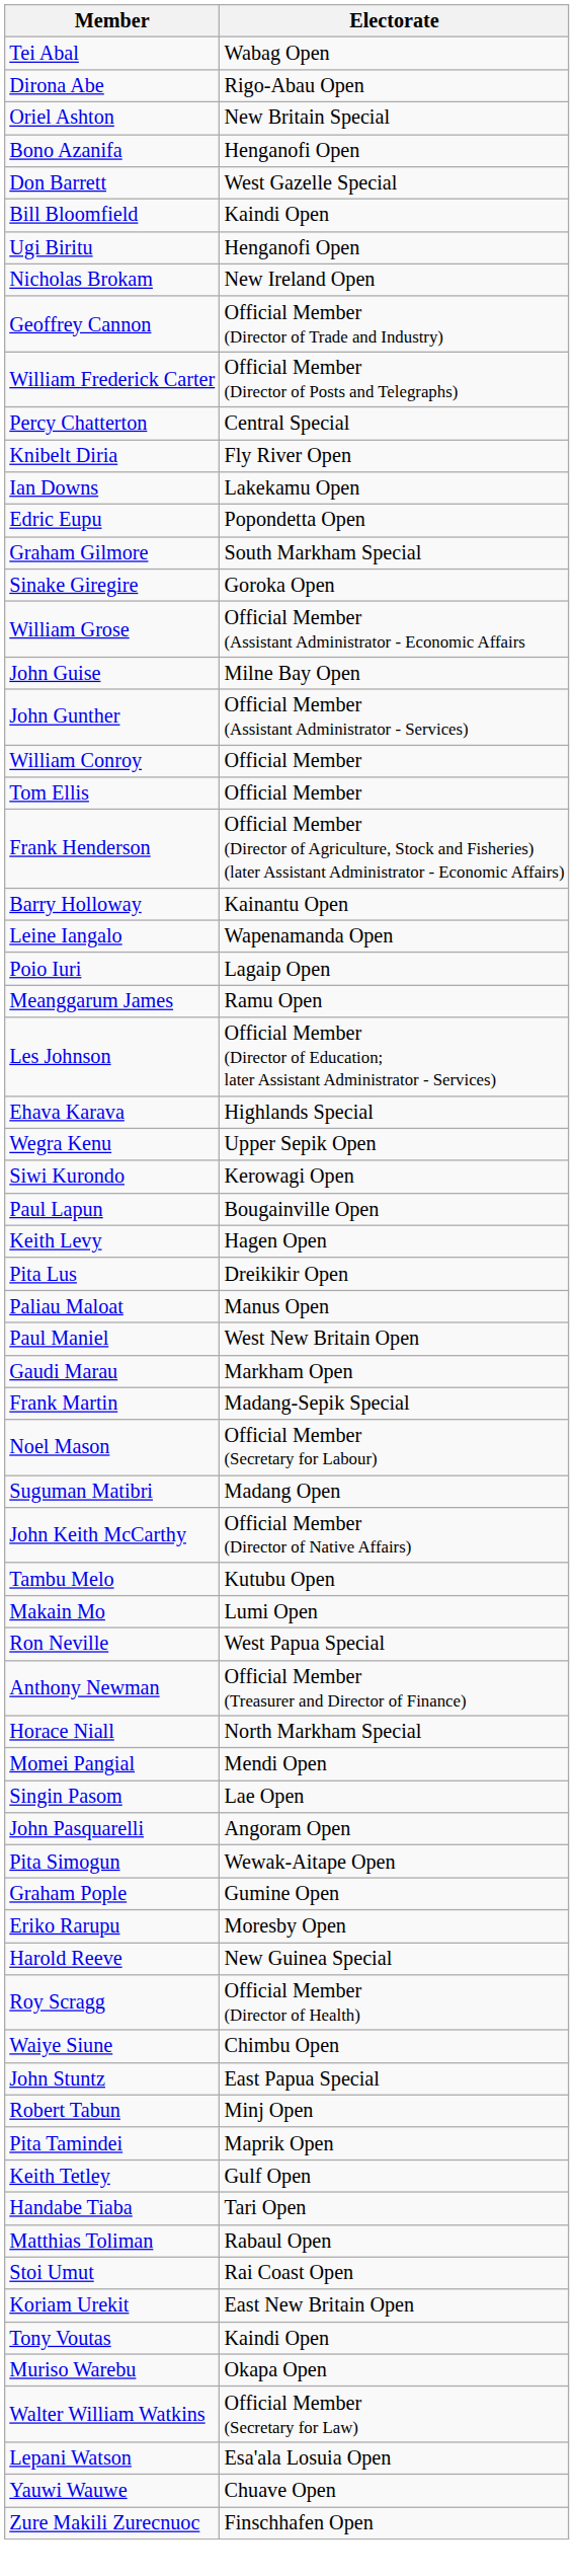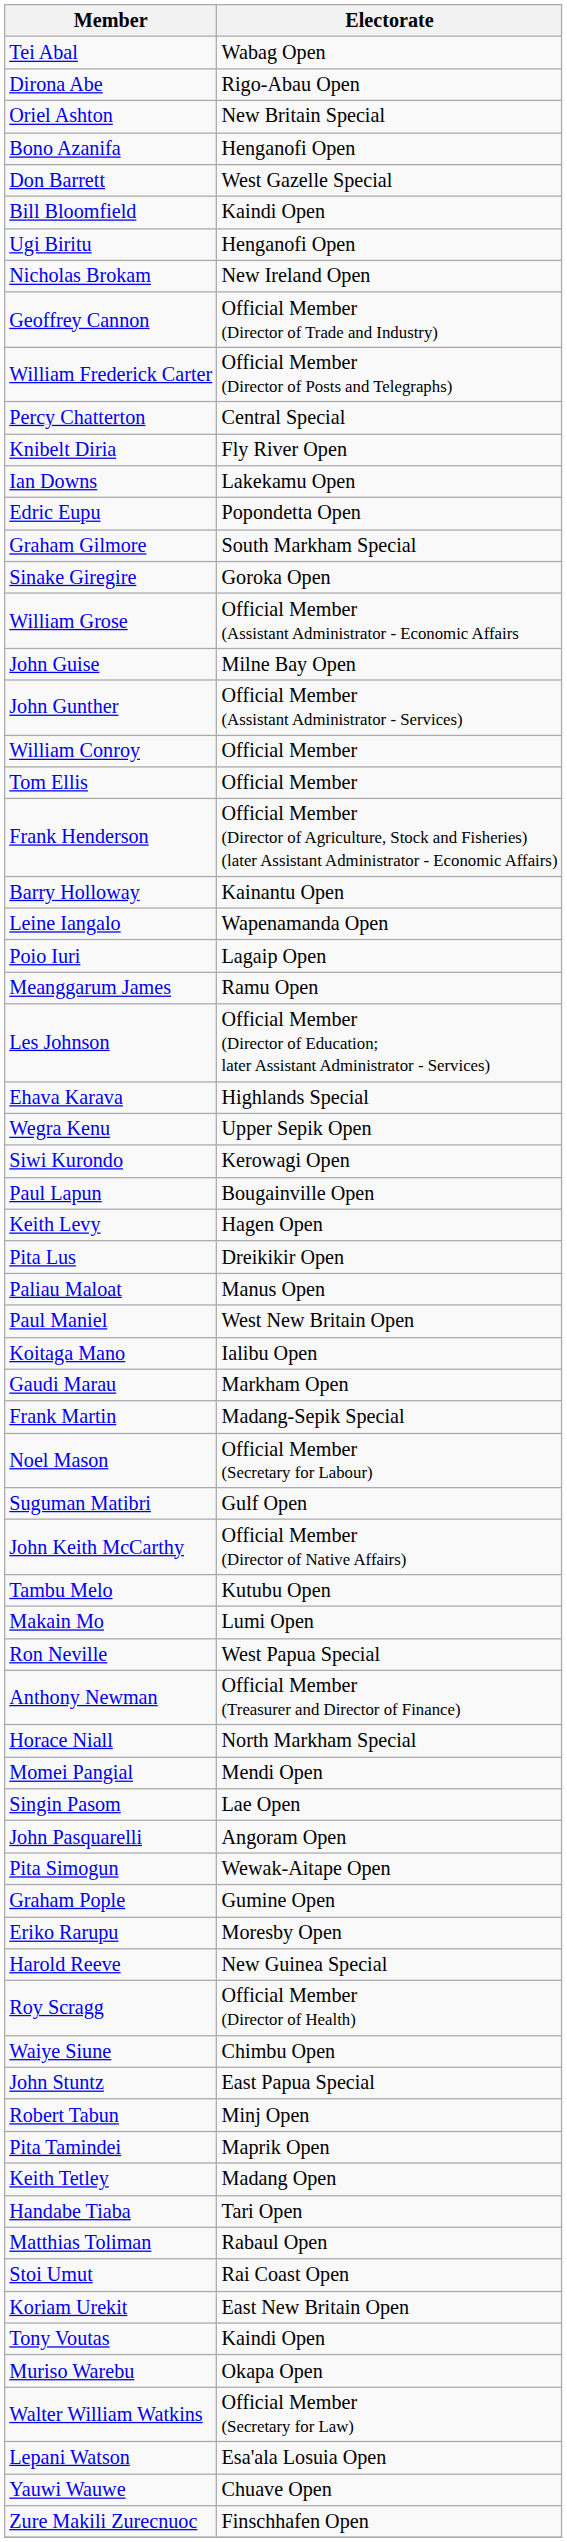+ row: Koitaga Mano | Ialibu Open
Suguman Matibri | Electorate: Madang Open -> Gulf Open
Keith Tetley | Electorate: Gulf Open -> Madang Open
